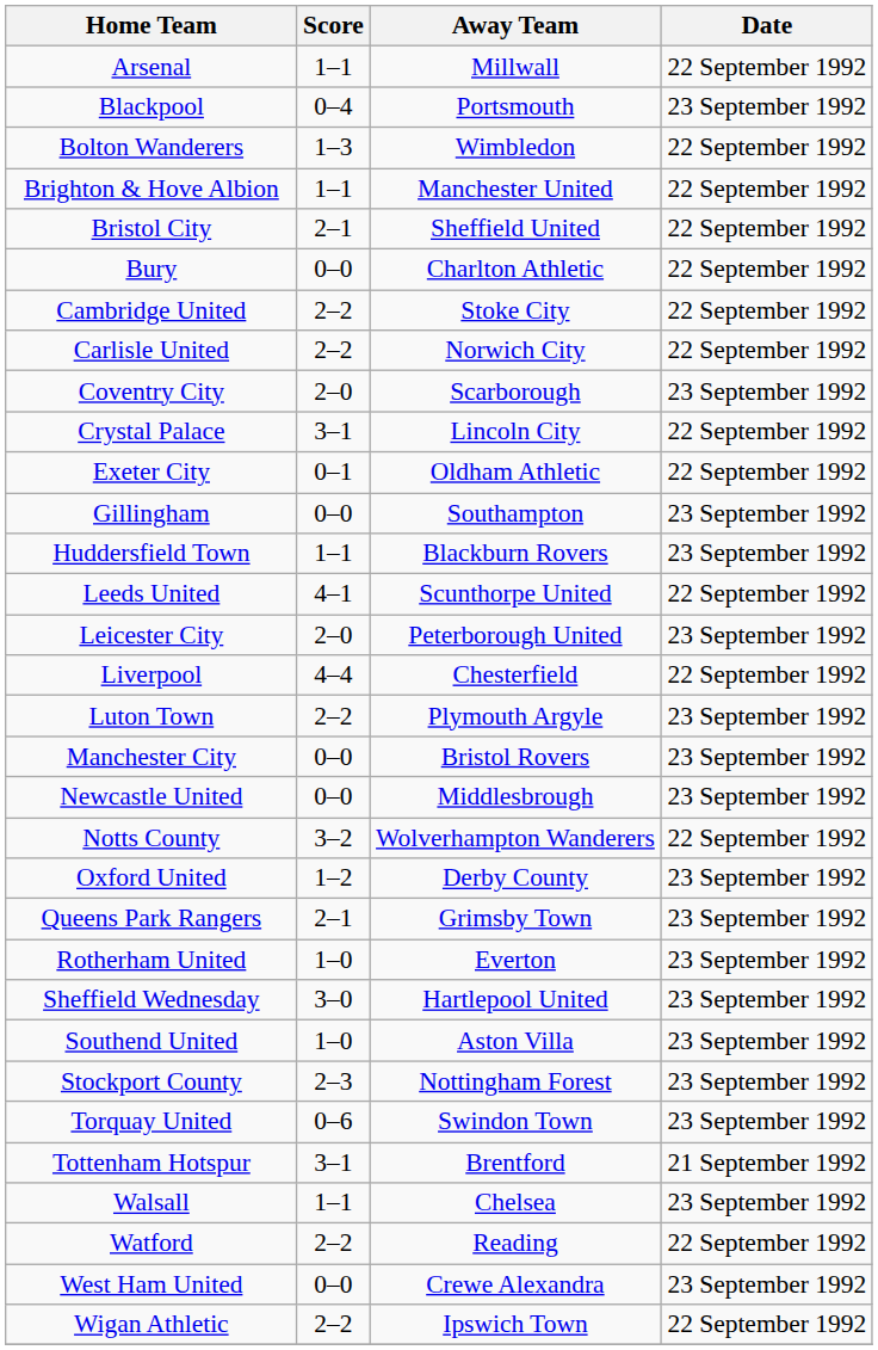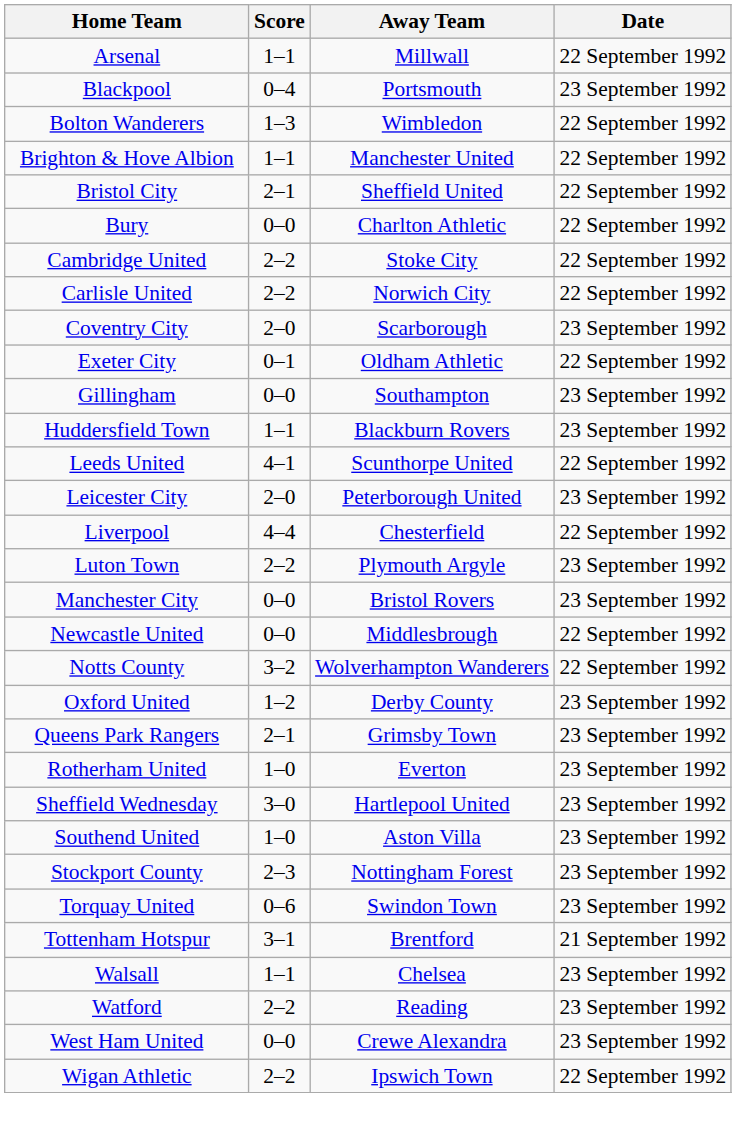- row: Crystal Palace | 3–1 | Lincoln City | 22 September 1992
Newcastle United | Date: 23 September 1992 -> 22 September 1992
Watford | Date: 22 September 1992 -> 23 September 1992
